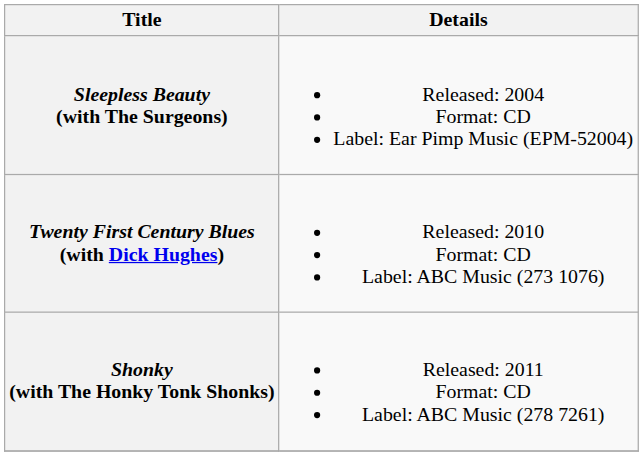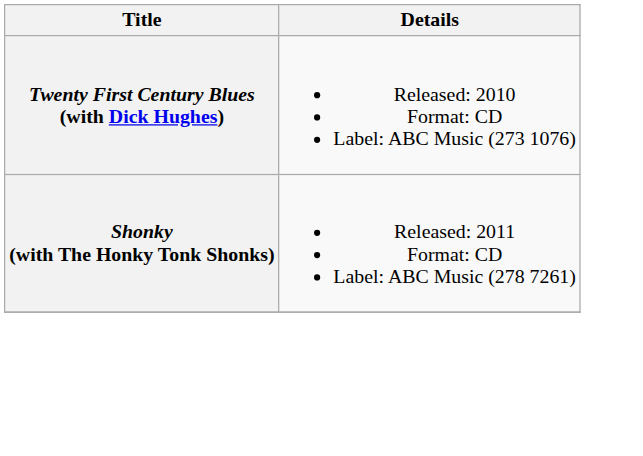- row: Sleepless Beauty (with The Surgeons) | Released: 2004 Format: CD Label: Ear Pimp Music (EPM-52004)
